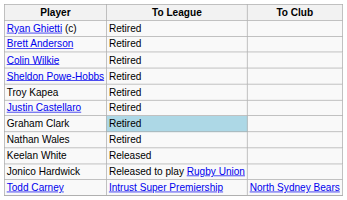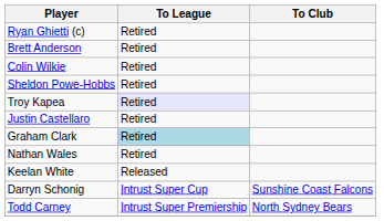Troy Kapea | To League: no background -> lavender background
- row: Jonico Hardwick | Released to play Rugby Union
+ row: Darryn Schonig | Intrust Super Cup | Sunshine Coast Falcons
